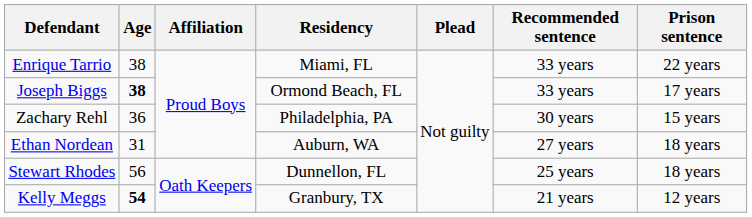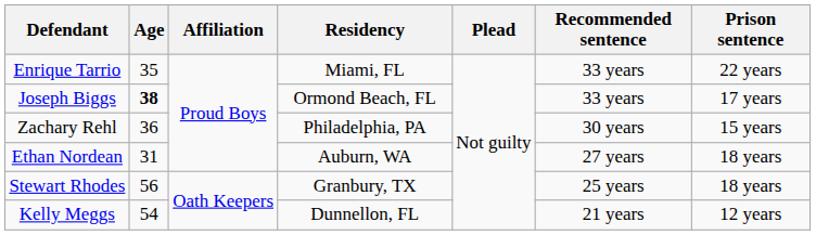Enrique Tarrio | Age: 38 -> 35
Stewart Rhodes | Residency: Dunnellon, FL -> Granbury, TX
Kelly Meggs | Age: bold -> normal
Kelly Meggs | Residency: Granbury, TX -> Dunnellon, FL
